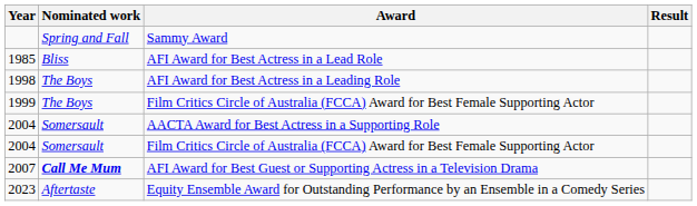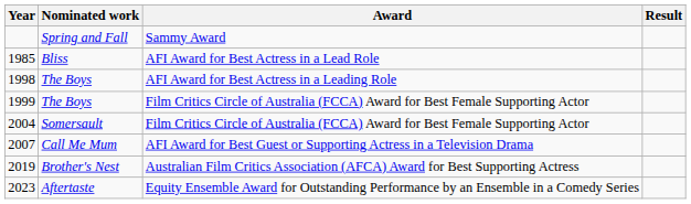- row: 2004 | Somersault | AACTA Award for Best Actress in a Supporting Role
2007 | Nominated work: bold -> normal
+ row: 2019 | Brother's Nest | Australian Film Critics Association (AFCA) Award for Best Supporting Actress
